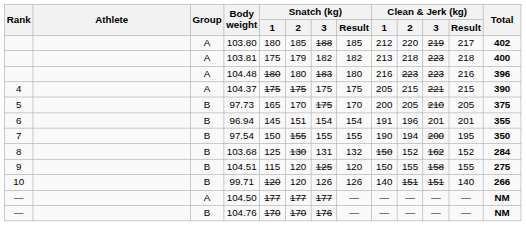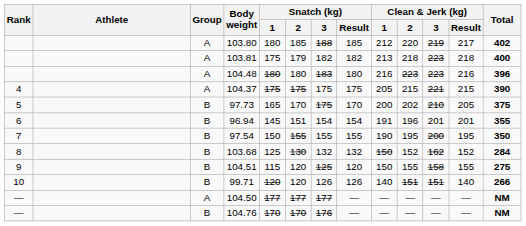97.73 | Clean & Jerk (kg) / 2: 205 -> 202
97.54 | Clean & Jerk (kg) / 2: 194 -> 195
103.68 | Snatch (kg) / 3: 131 -> 132
